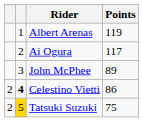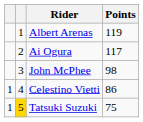John McPhee | Points: 89 -> 98
Celestino Vietti | column 1: 2 -> 1
Celestino Vietti | column 2: bold -> normal
Tatsuki Suzuki | column 1: 2 -> 1
